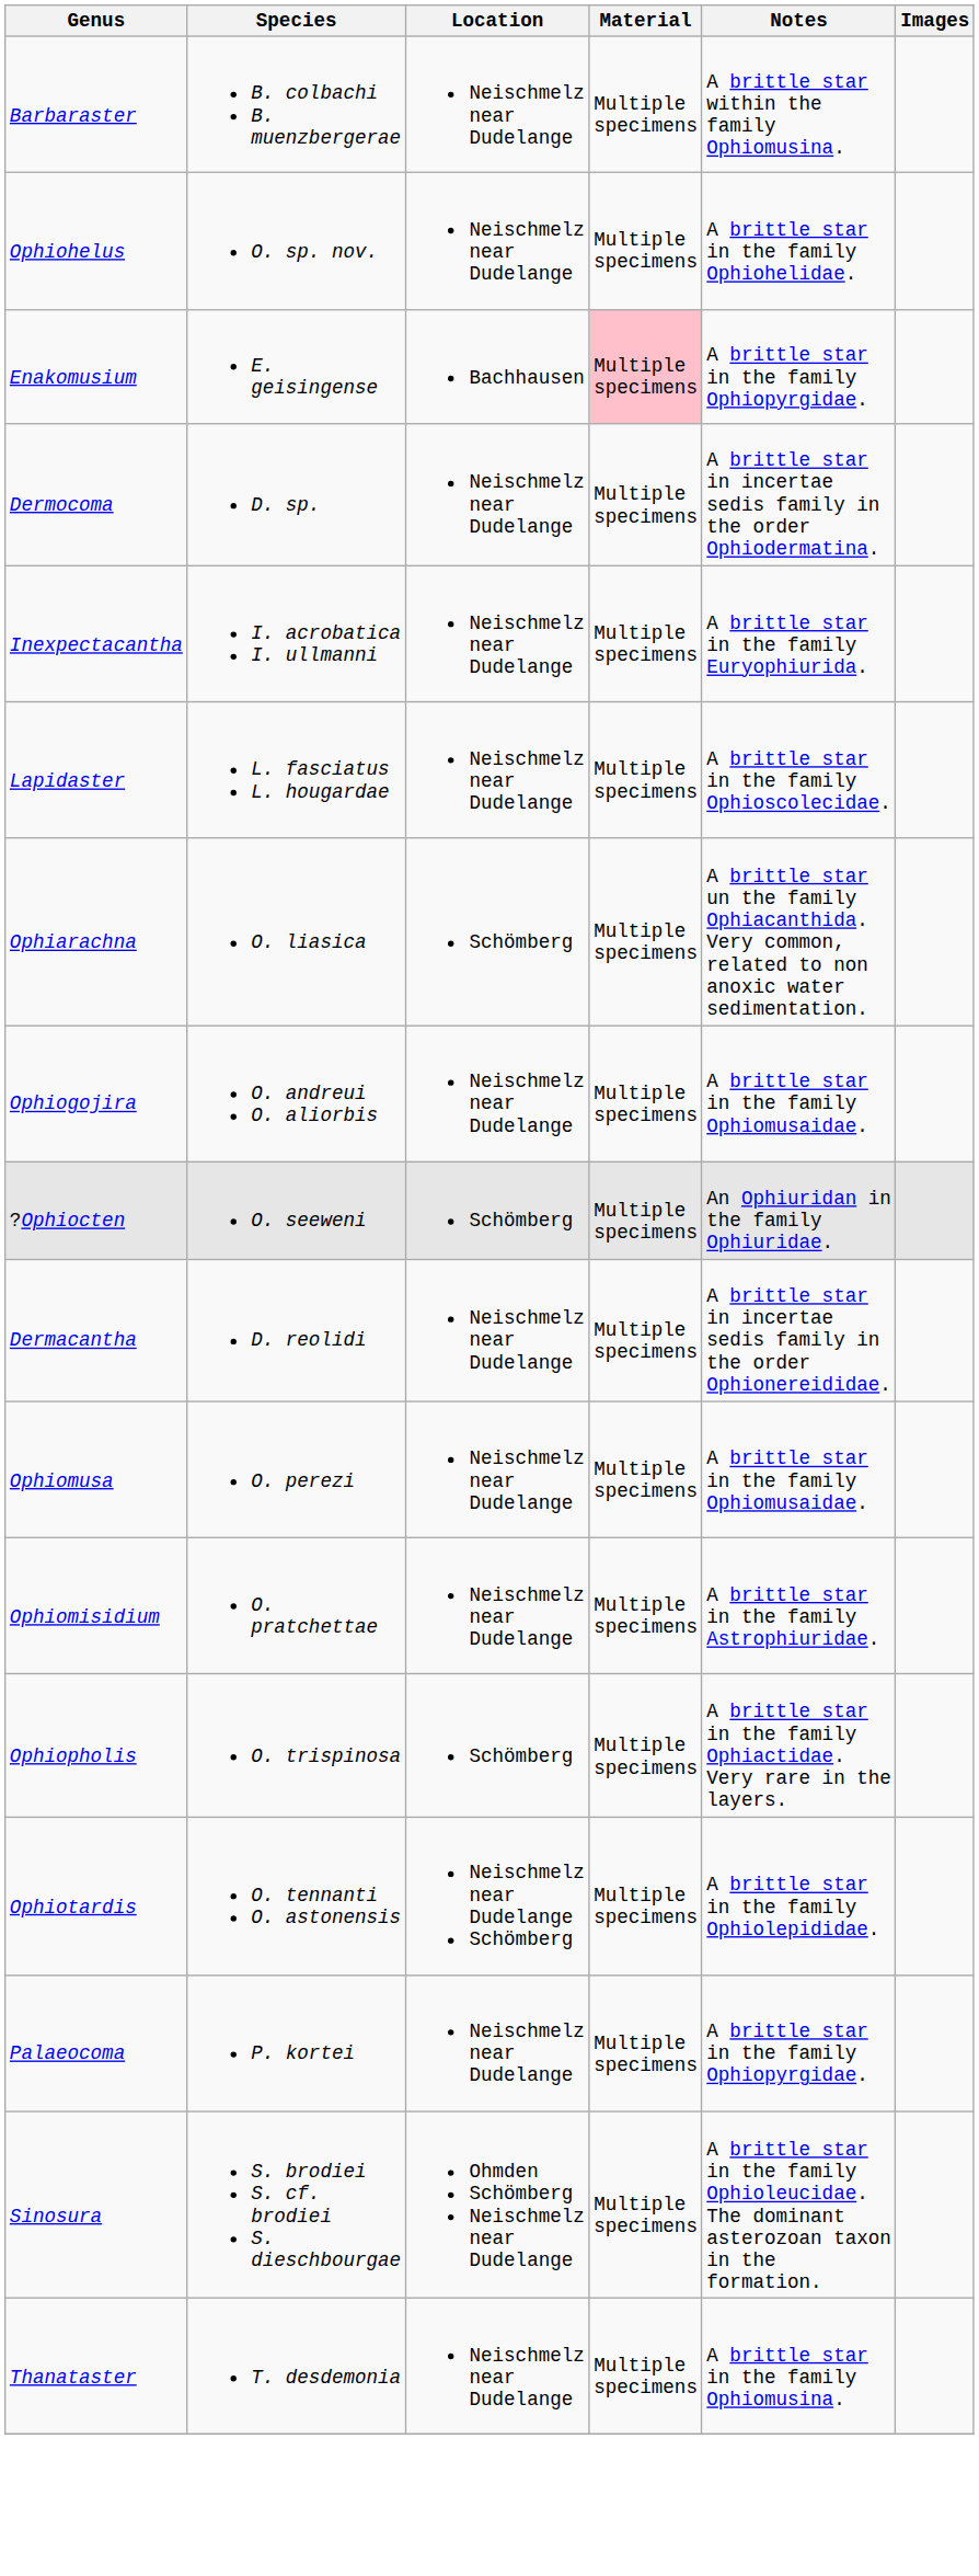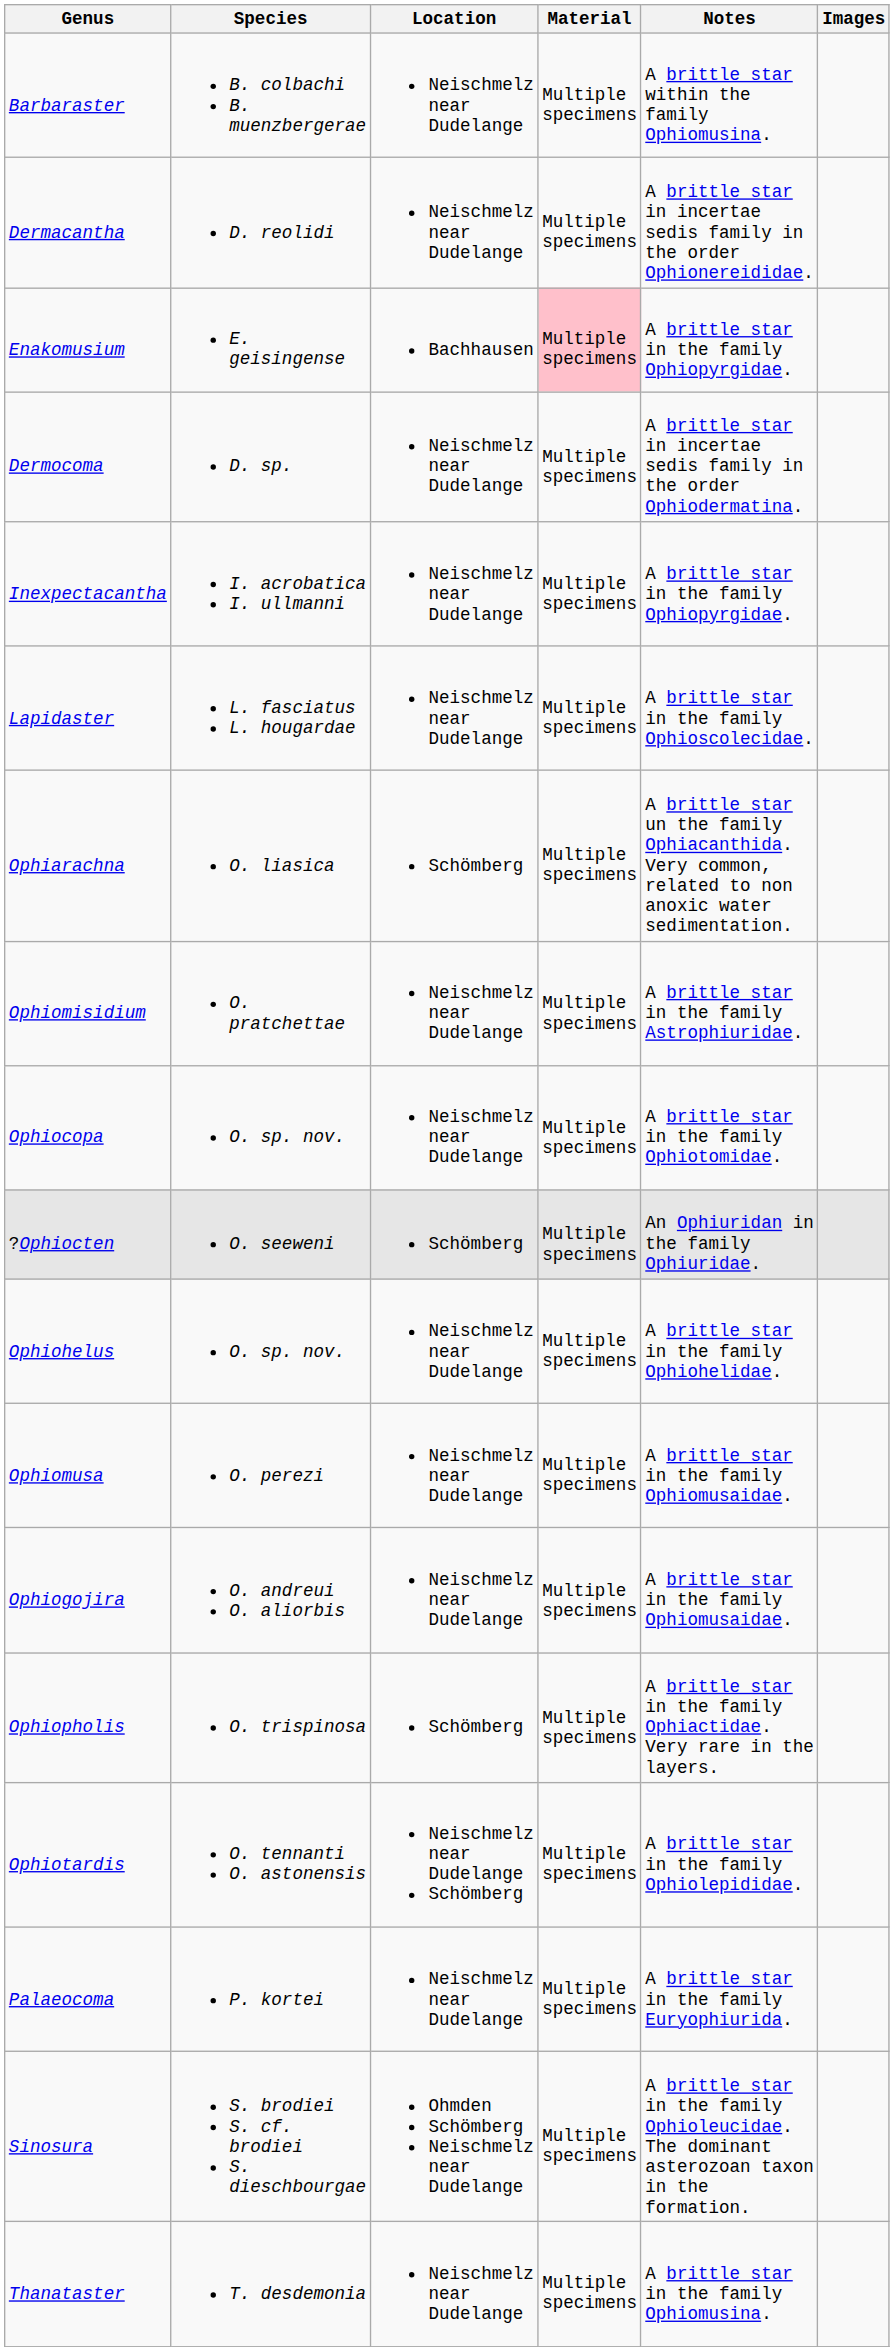rows swapped: Dermacantha <-> Ophiohelus
Inexpectacantha | Notes: A brittle star in the family Euryophiurida. -> A brittle star in the family Ophiopyrgidae.
rows swapped: Ophiogojira <-> Ophiomisidium
+ row: Ophiocopa | O. sp. nov. | Neischmelz near Dudelange | Multiple specimens | A brittle star in the family Ophiotomidae.
Palaeocoma | Notes: A brittle star in the family Ophiopyrgidae. -> A brittle star in the family Euryophiurida.
